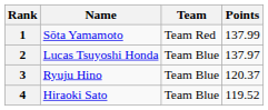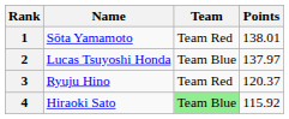1 | Points: 137.99 -> 138.01
3 | Team: Team Blue -> Team Red
4 | Team: no background -> lightgreen background
4 | Points: 119.52 -> 115.92
